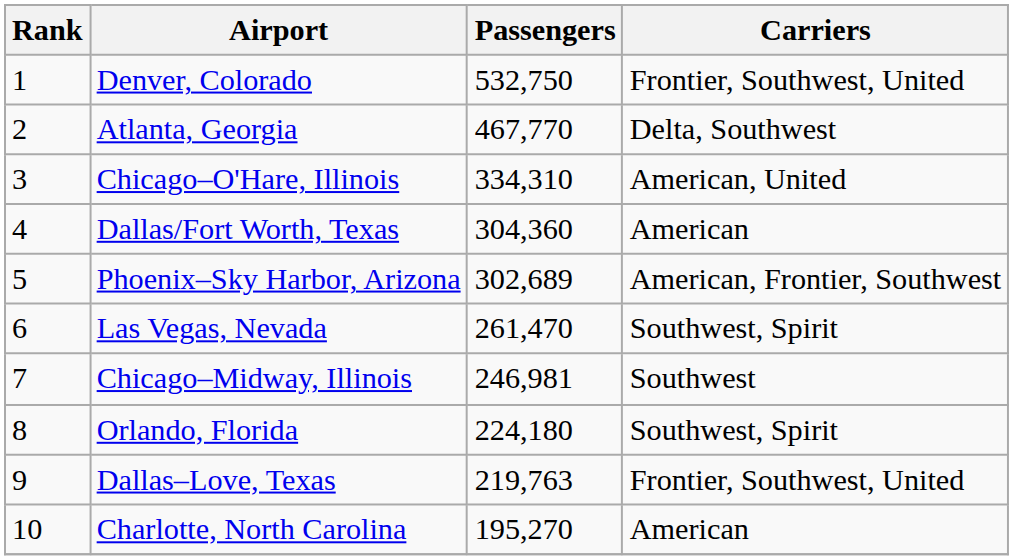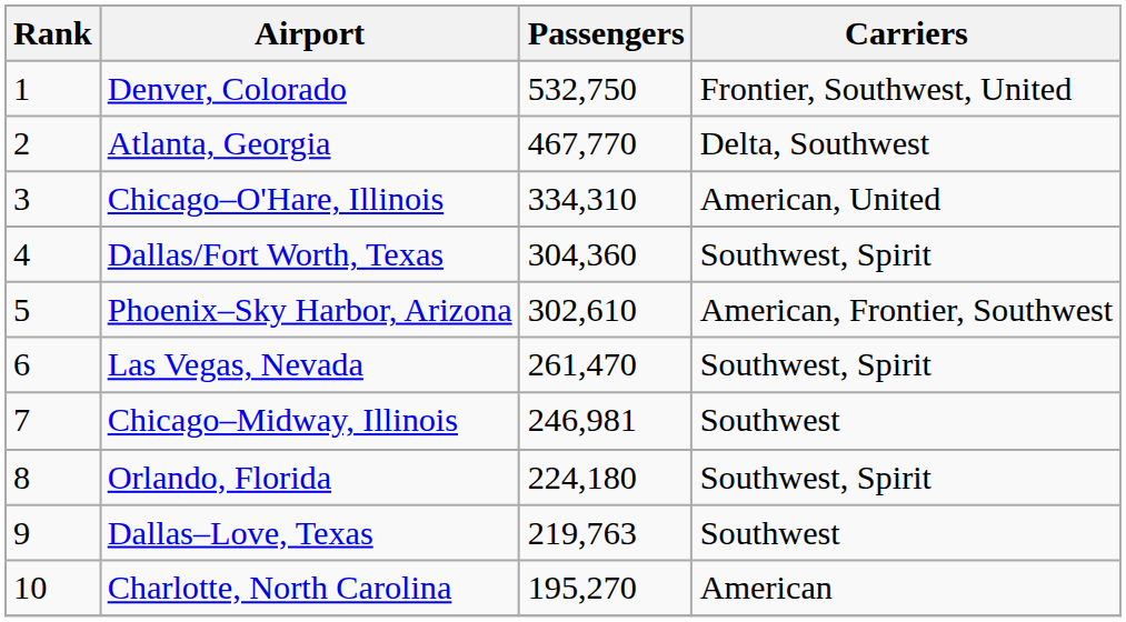Dallas/Fort Worth, Texas | Carriers: American -> Southwest, Spirit
Phoenix–Sky Harbor, Arizona | Passengers: 302,689 -> 302,610
Dallas–Love, Texas | Carriers: Frontier, Southwest, United -> Southwest
